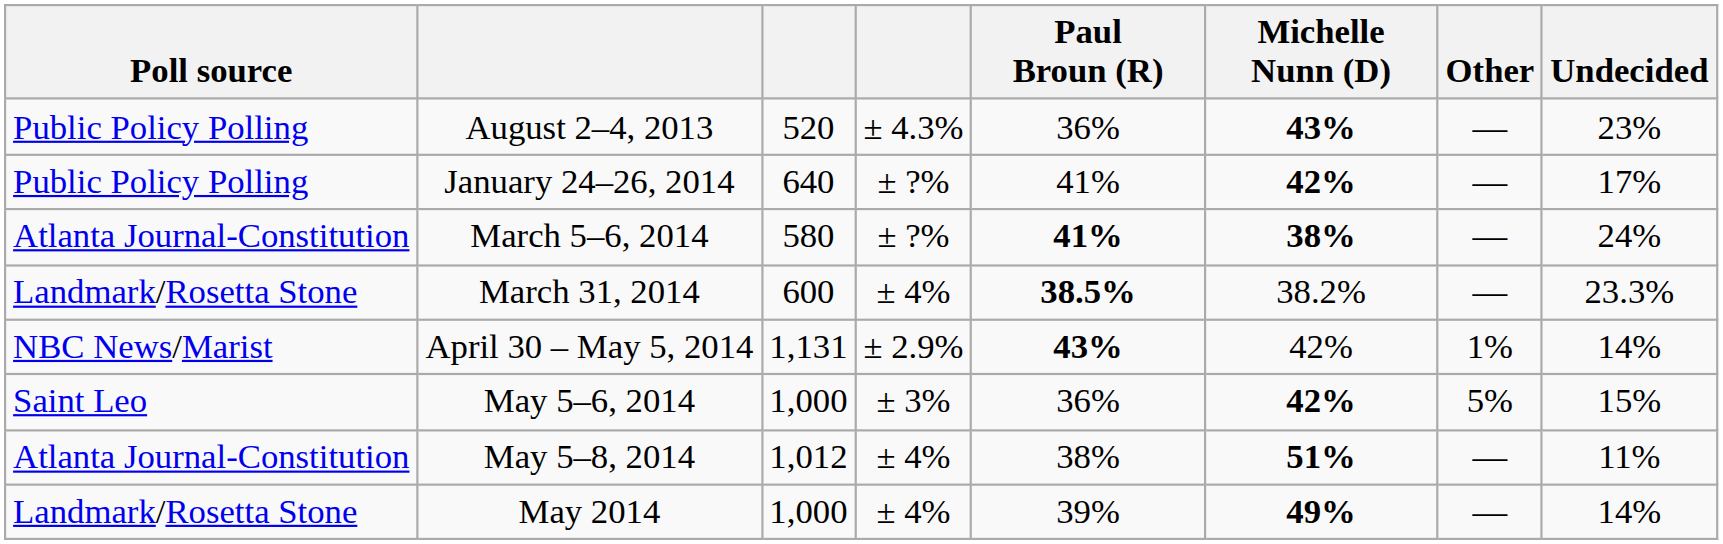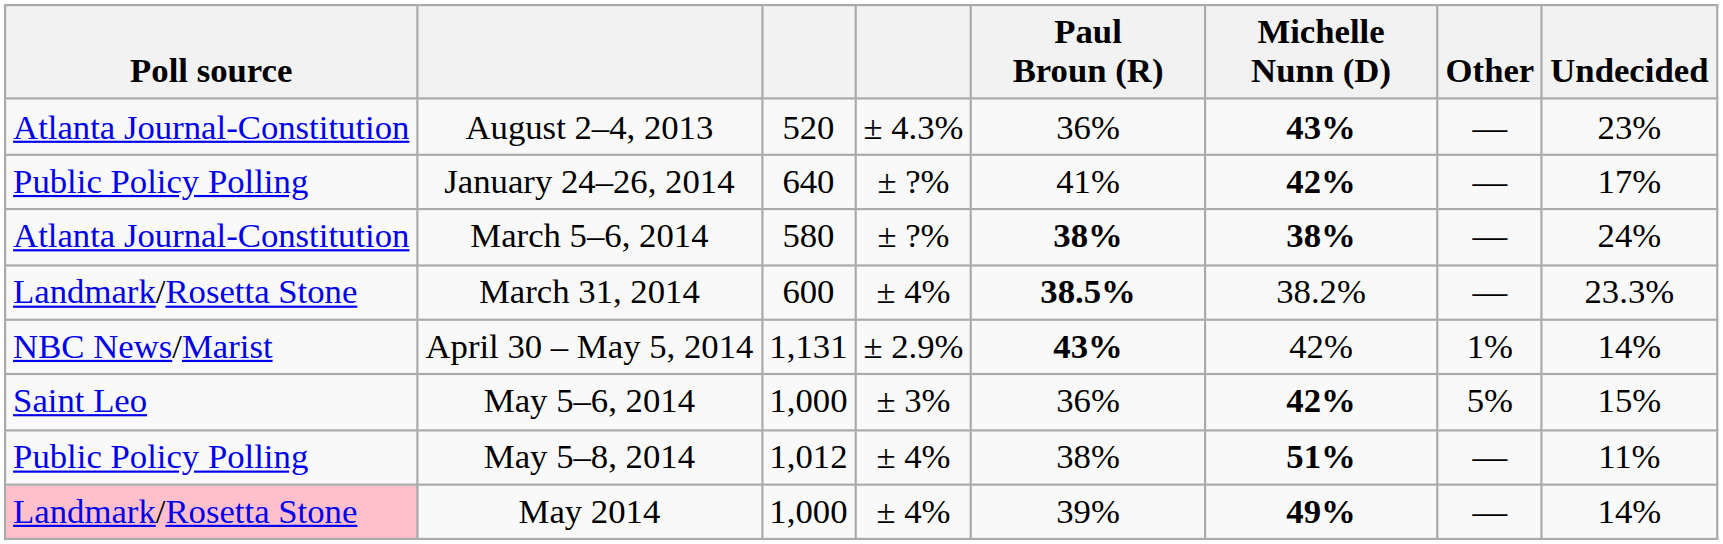August 2–4, 2013 | Poll source: Public Policy Polling -> Atlanta Journal-Constitution
March 5–6, 2014 | Paul Broun (R): 41% -> 38%
May 5–8, 2014 | Poll source: Atlanta Journal-Constitution -> Public Policy Polling
May 2014 | Poll source: no background -> pink background
